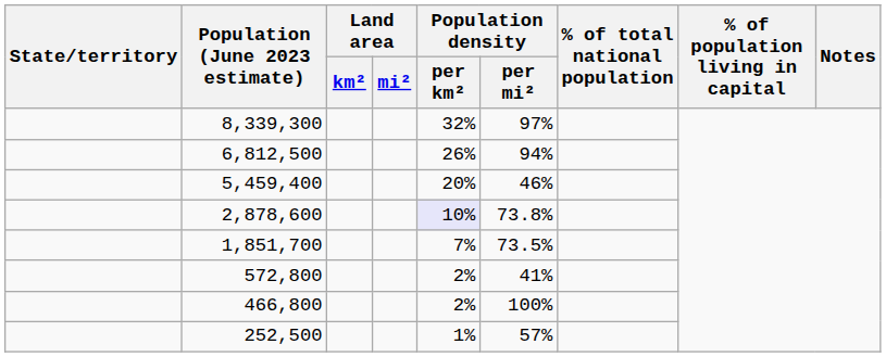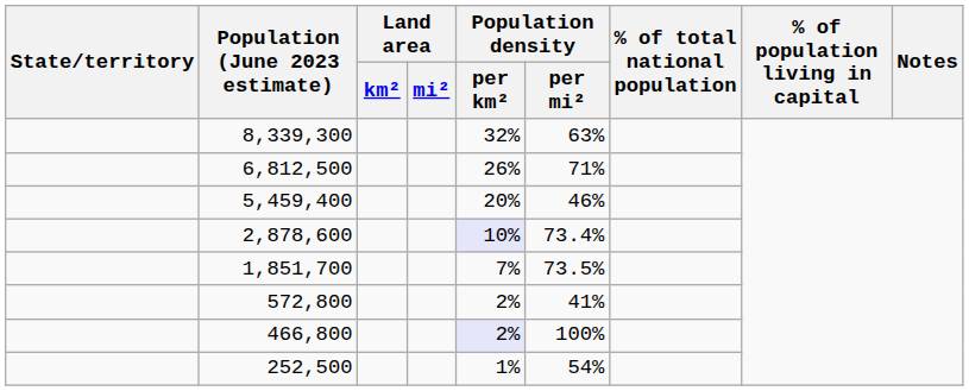8,339,300 | Population density / per mi²: 97% -> 63%
6,812,500 | Population density / per mi²: 94% -> 71%
2,878,600 | Population density / per mi²: 73.8% -> 73.4%
466,800 | Population density / per km²: no background -> lavender background
252,500 | Population density / per mi²: 57% -> 54%
